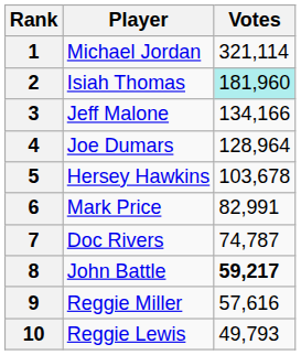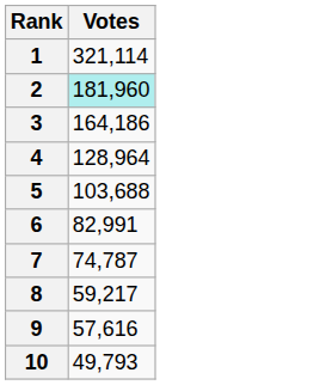- column: Player | Michael Jordan | Isiah Thomas | Jeff Malone | Joe Dumars | Hersey Hawkins | Mark Price | Doc Rivers | John Battle | Reggie Miller | Reggie Lewis
3 | Votes: 134,166 -> 164,186
5 | Votes: 103,678 -> 103,688
8 | Votes: bold -> normal
